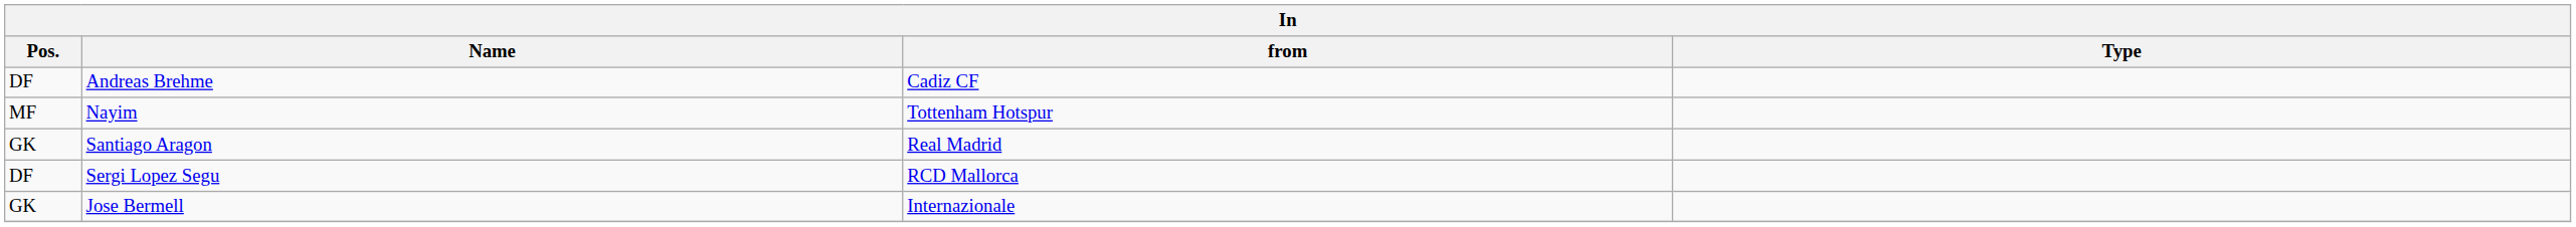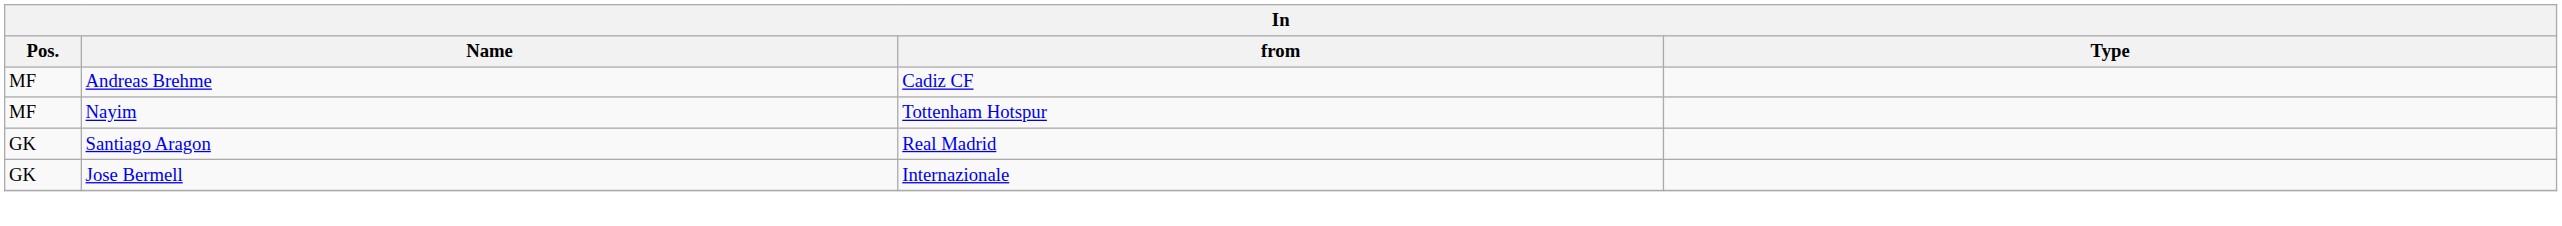Andreas Brehme | Pos.: DF -> MF
- row: DF | Sergi Lopez Segu | RCD Mallorca
